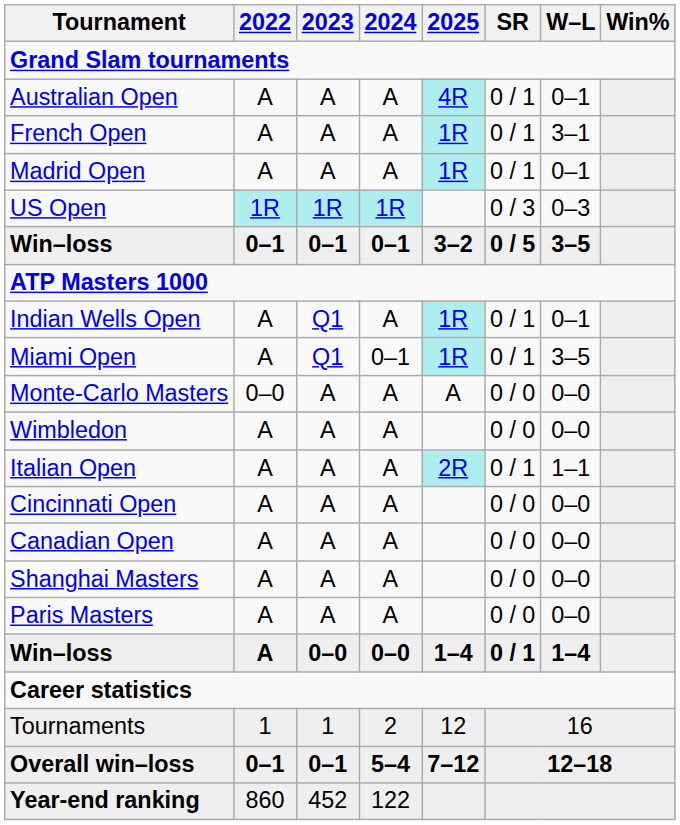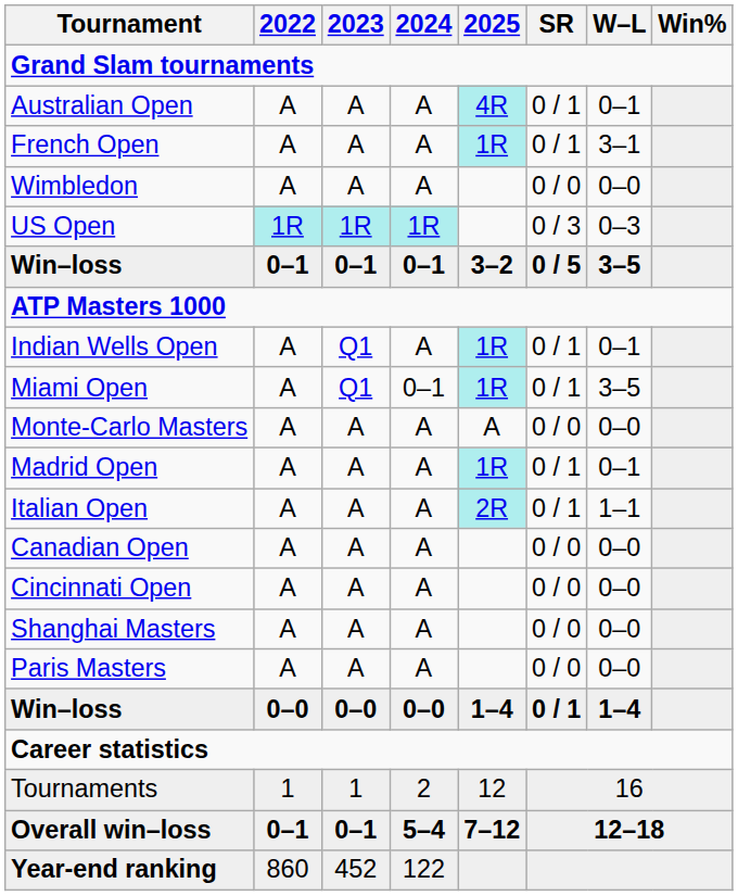rows swapped: Wimbledon <-> Madrid Open
Monte-Carlo Masters | 2022: 0–0 -> A
rows swapped: Canadian Open <-> Cincinnati Open
Win–loss / 0–0 | 2022: A -> 0–0
